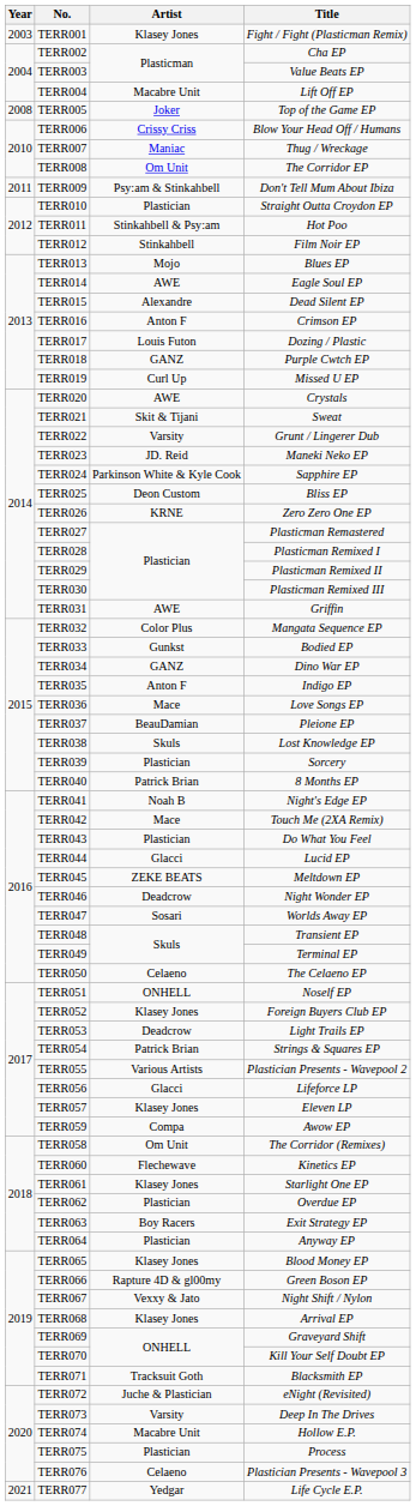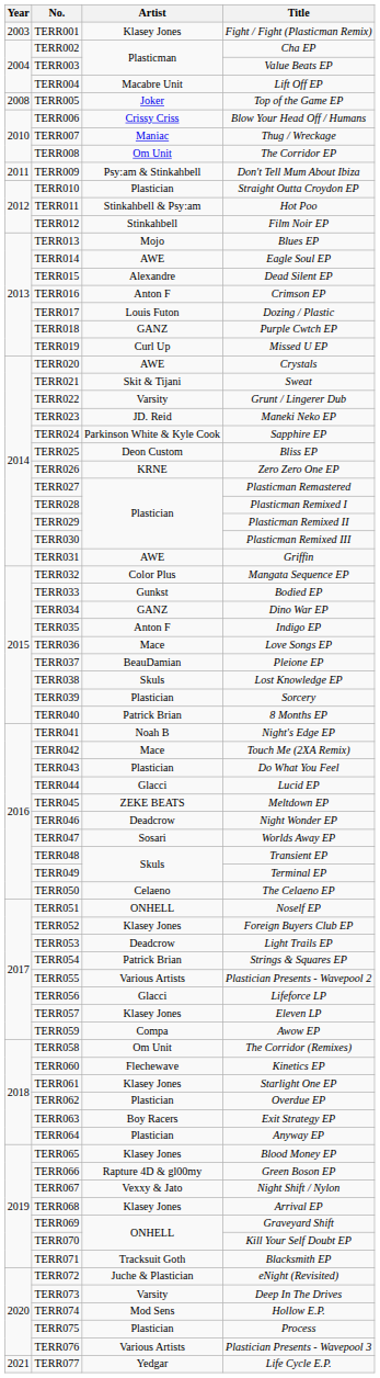TERR074 | Artist: Macabre Unit -> Mod Sens
TERR076 | Artist: Celaeno -> Various Artists
